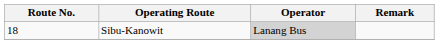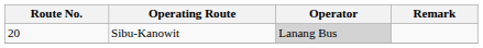Sibu-Kanowit | Route No.: 18 -> 20
